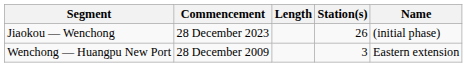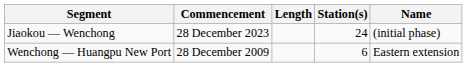Jiaokou — Wenchong | Station(s): 26 -> 24
Wenchong — Huangpu New Port | Station(s): 3 -> 6
